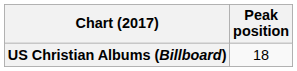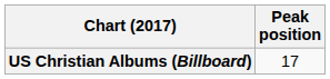US Christian Albums (Billboard) | Peak position: 18 -> 17
